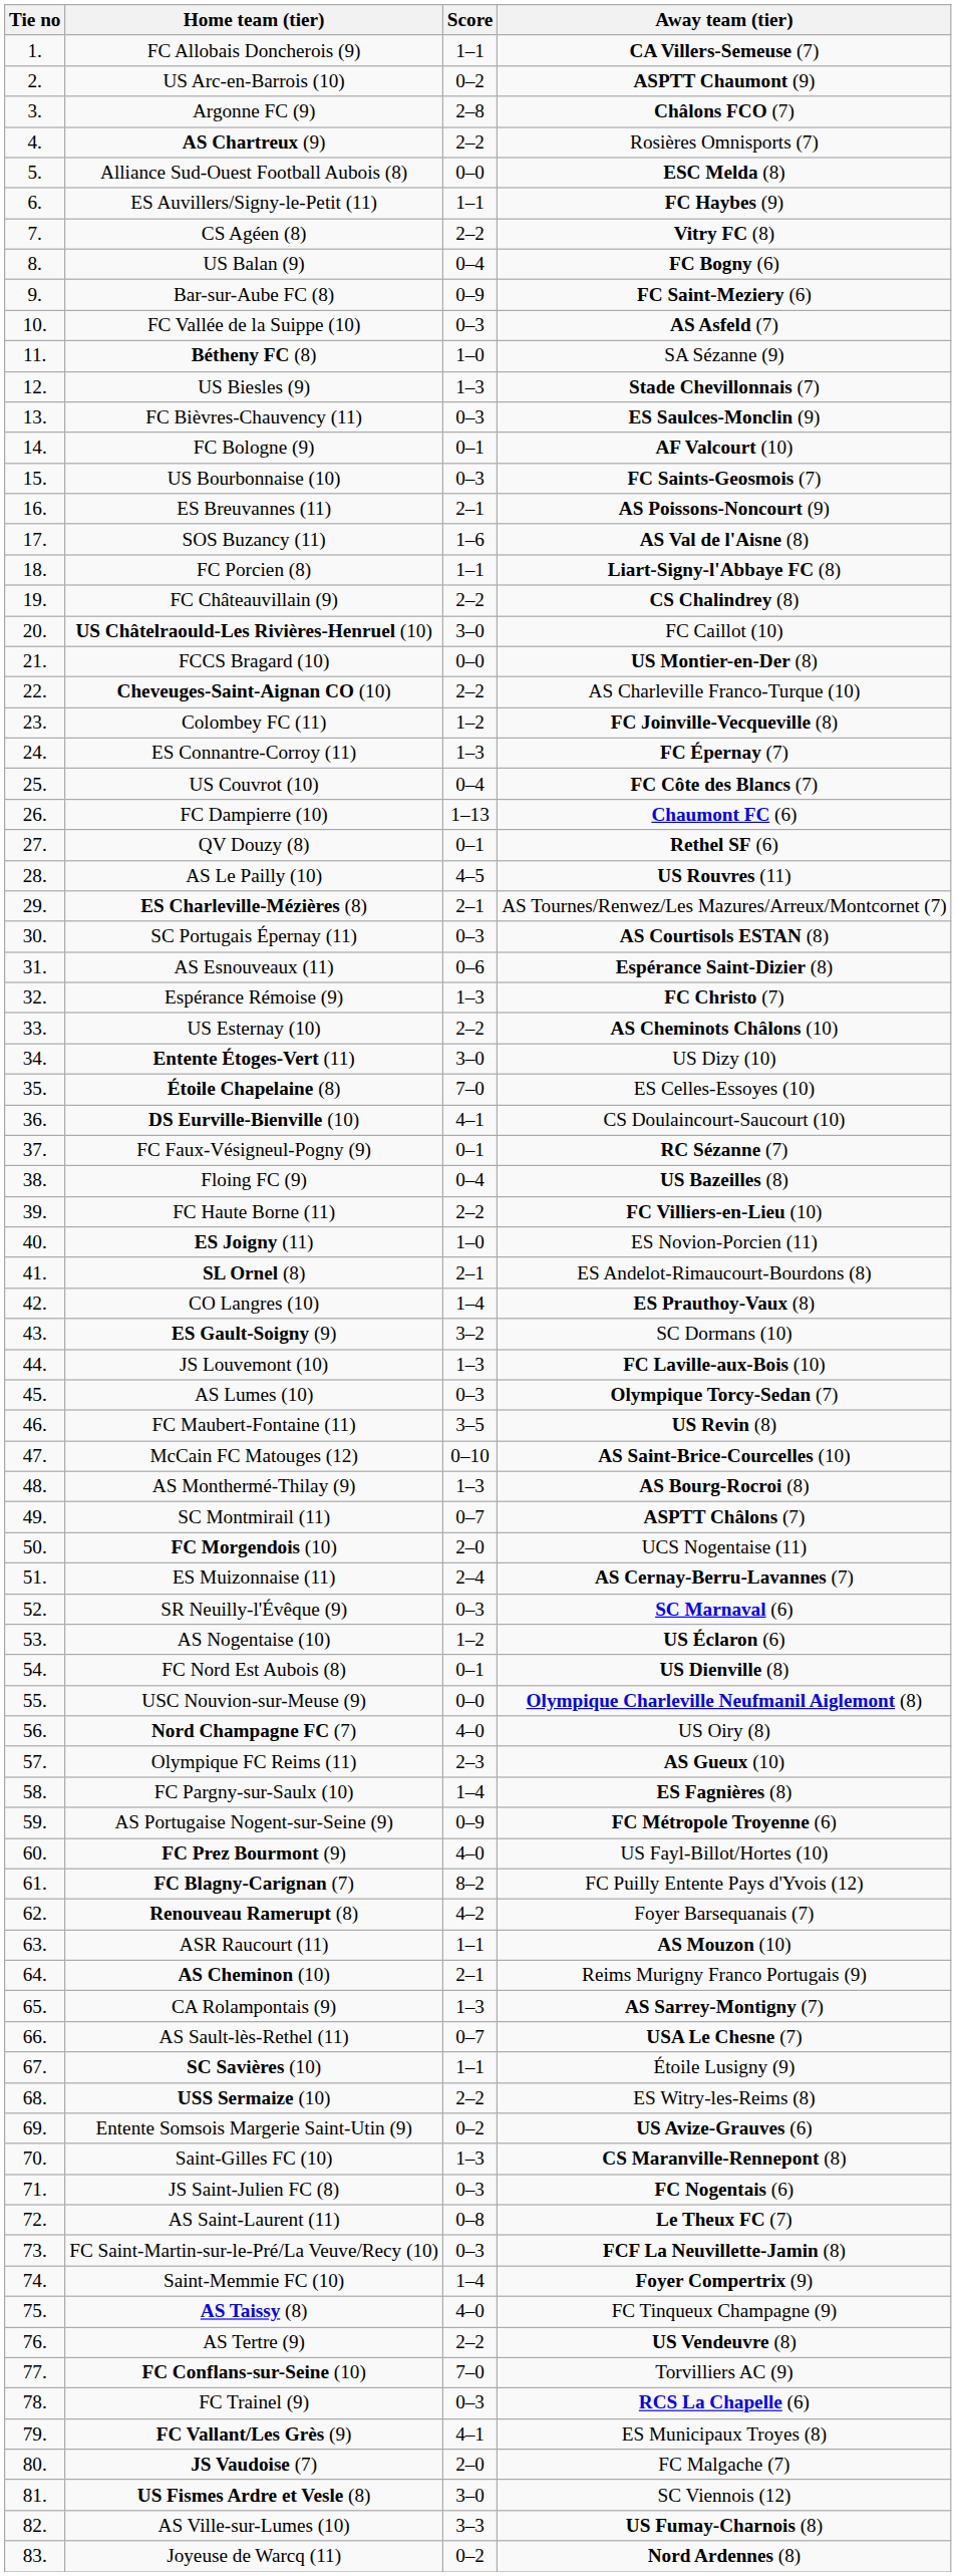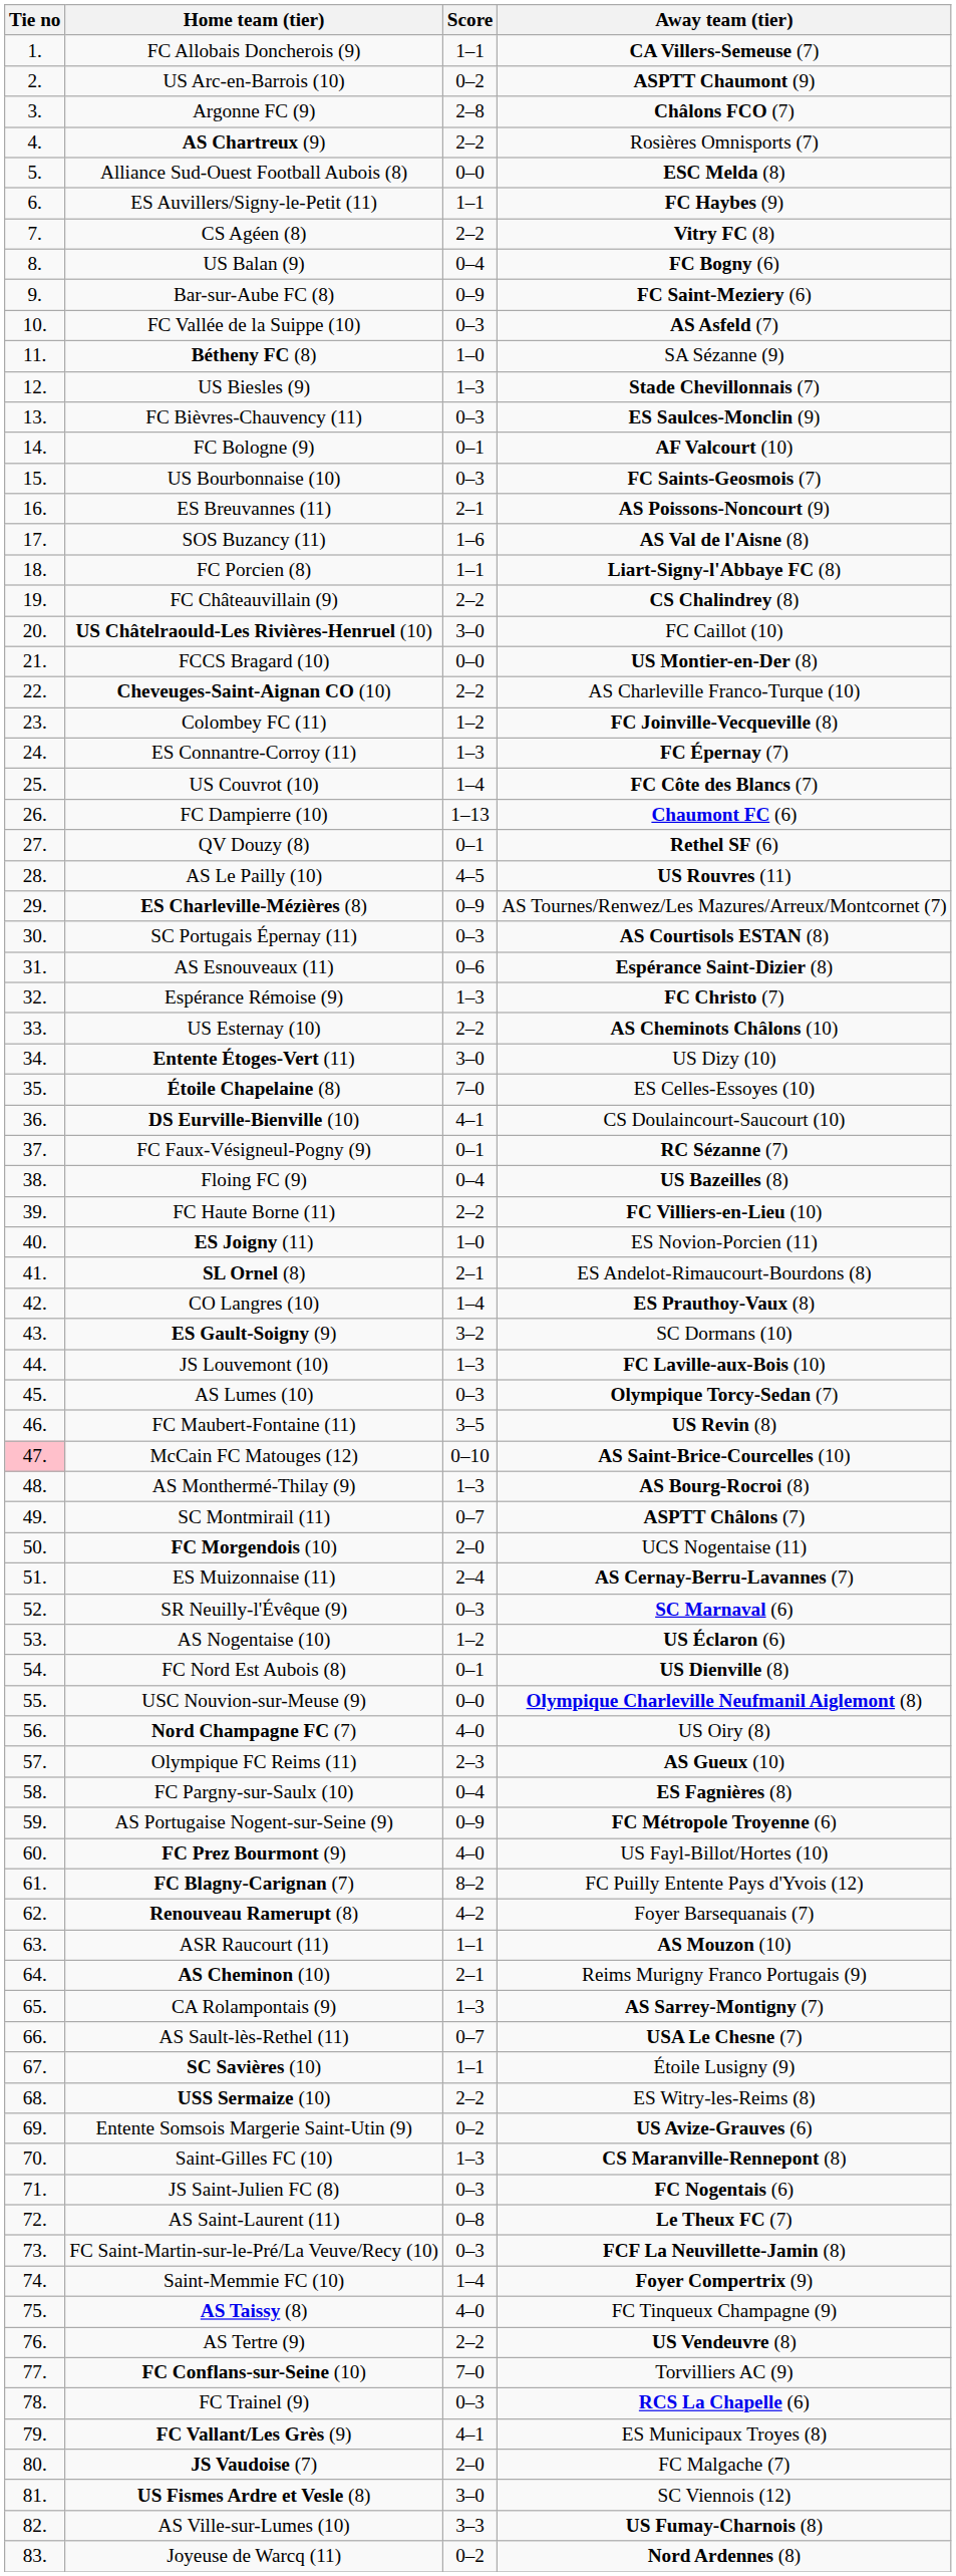US Couvrot (10) | Score: 0–4 -> 1–4
ES Charleville-Mézières (8) | Score: 2–1 -> 0–9
McCain FC Matouges (12) | Tie no: no background -> pink background
FC Pargny-sur-Saulx (10) | Score: 1–4 -> 0–4
